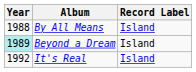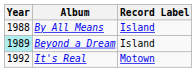It's Real | Record Label: Island -> Motown
